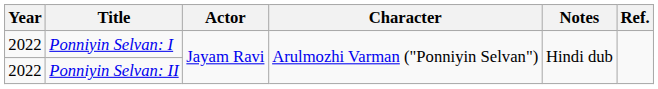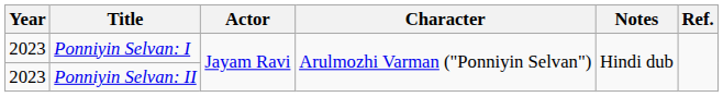Ponniyin Selvan: I | Year: 2022 -> 2023
Ponniyin Selvan: II | Year: 2022 -> 2023
